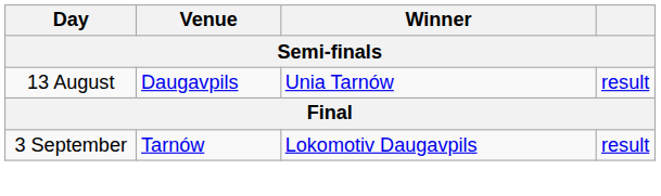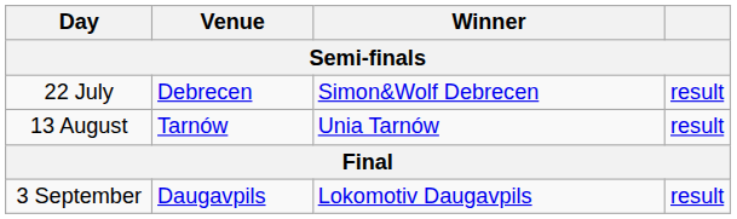+ row: 22 July | Debrecen | Simon&Wolf Debrecen | result
13 August | Venue: Daugavpils -> Tarnów
3 September | Venue: Tarnów -> Daugavpils
